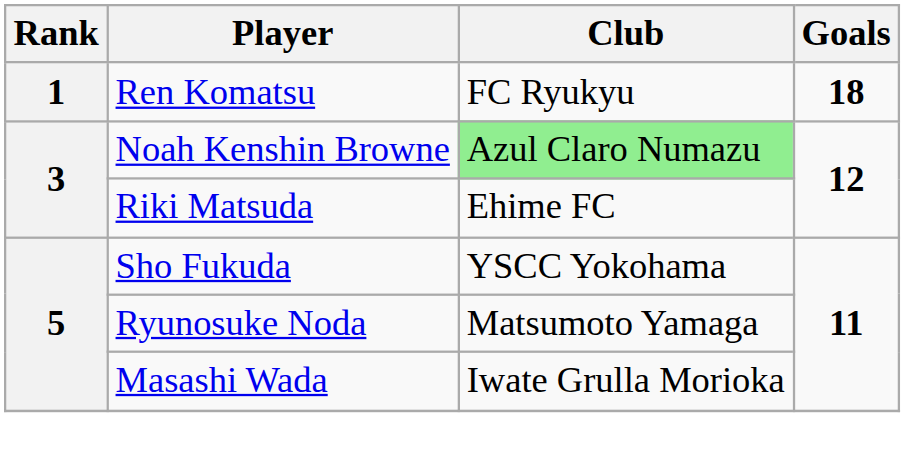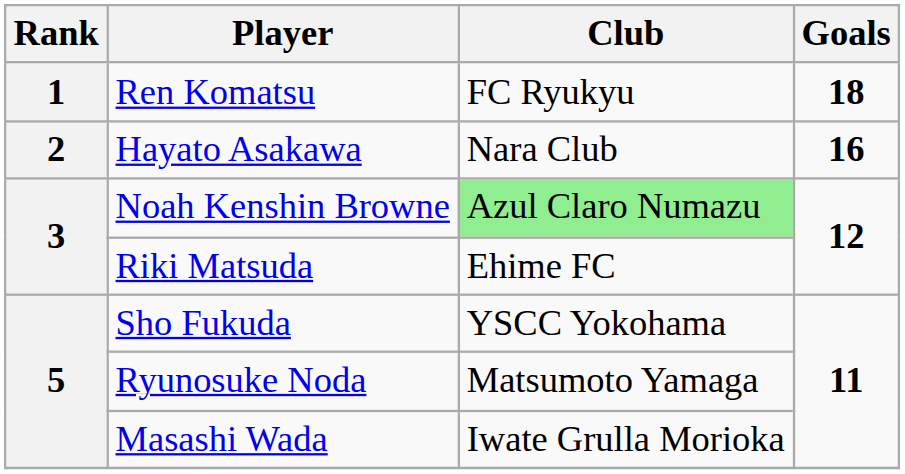+ row: 2 | Hayato Asakawa | Nara Club | 16
